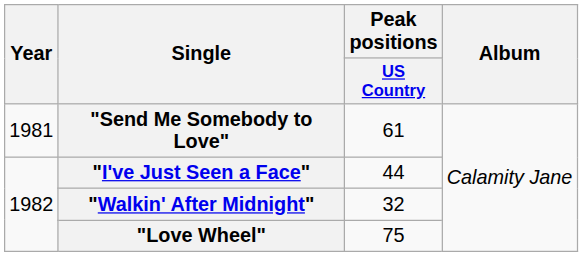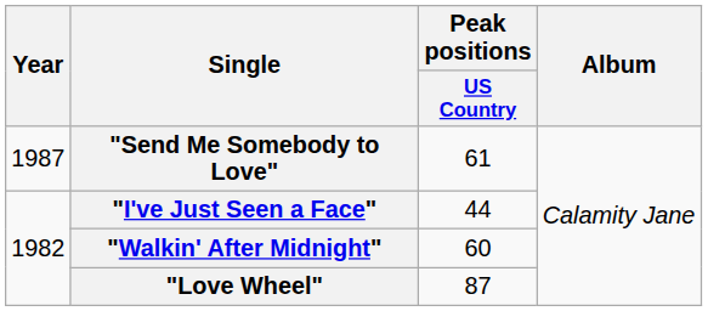"Send Me Somebody to Love" | Year: 1981 -> 1987
"Walkin' After Midnight" | Peak positions / US Country: 32 -> 60
"Love Wheel" | Peak positions / US Country: 75 -> 87
